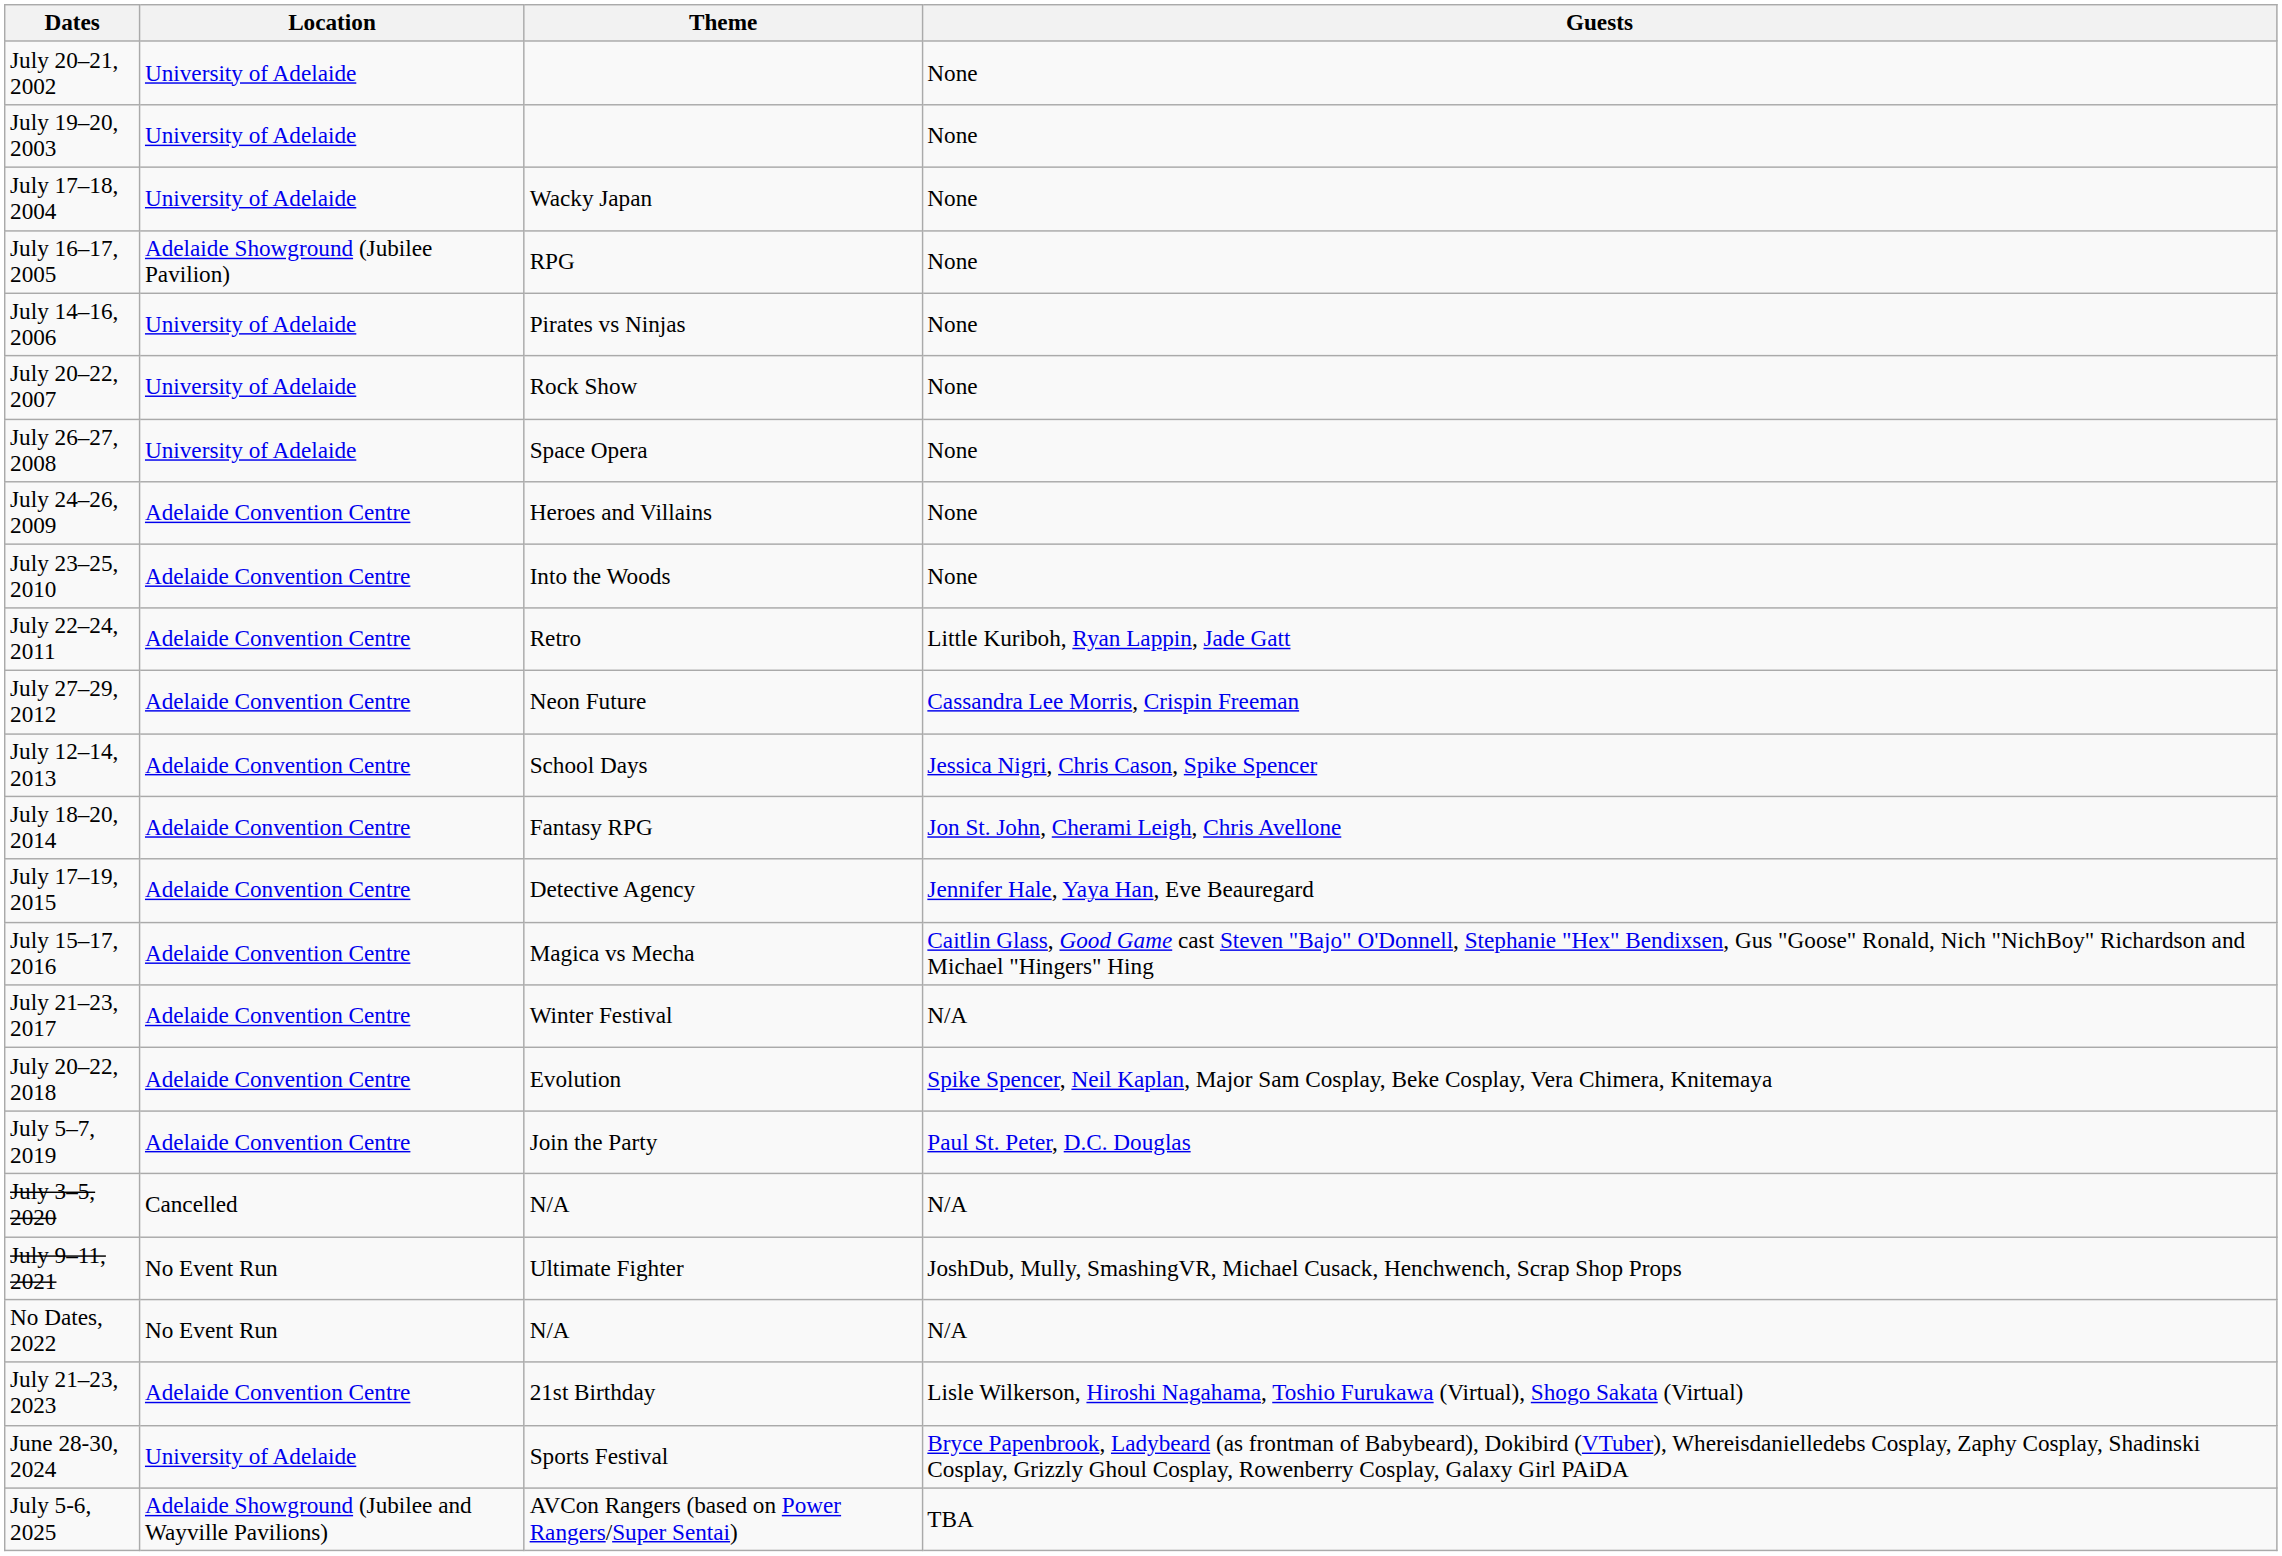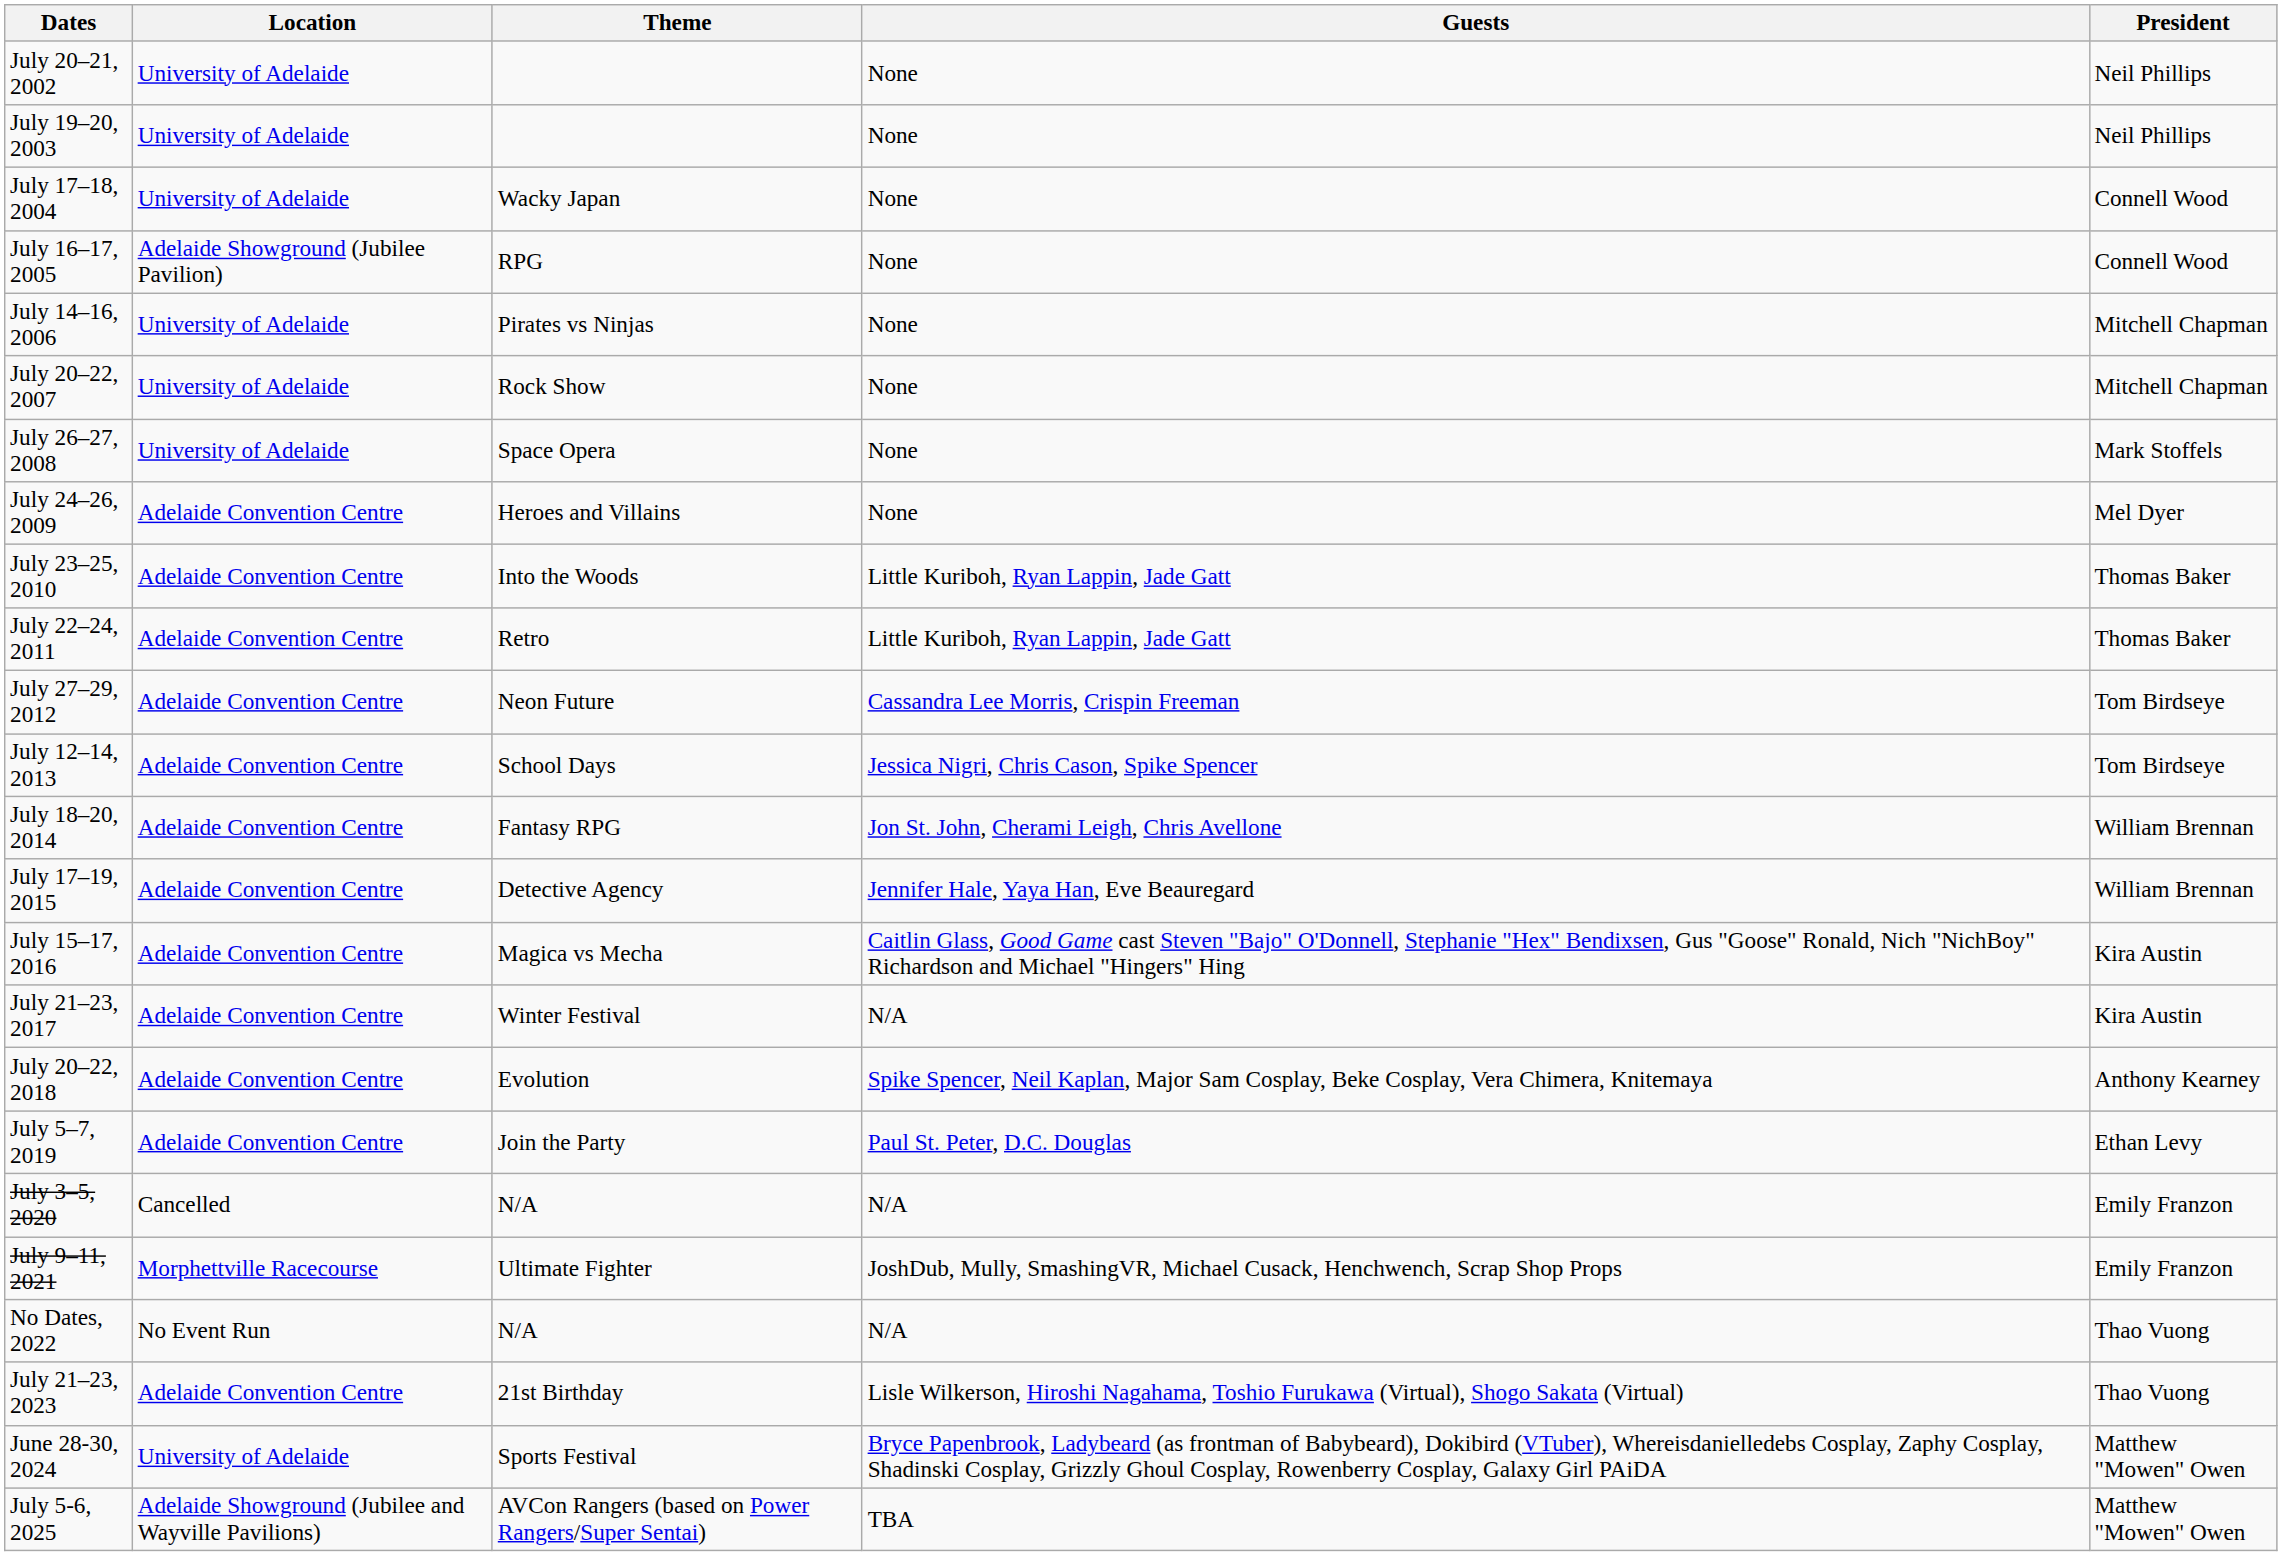+ column: President | Neil Phillips | Neil Phillips | Connell Wood | Connell Wood | Mitchell Chapman | Mitchell Chapman | Mark Stoffels | Mel Dyer | Thomas Baker | Thomas Baker | Tom Birdseye | Tom Birdseye | William Brennan | William Brennan | Kira Austin | Kira Austin | Anthony Kearney | Ethan Levy | Emily Franzon | Emily Franzon | Thao Vuong | Thao Vuong | Matthew "Mowen" Owen | Matthew "Mowen" Owen
July 23–25, 2010 | Guests: None -> Little Kuriboh, Ryan Lappin, Jade Gatt
July 9–11, 2021 | Location: No Event Run -> Morphettville Racecourse
